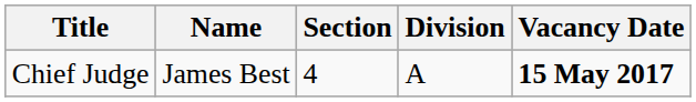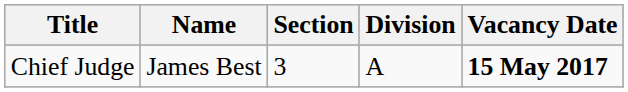Chief Judge | Section: 4 -> 3
